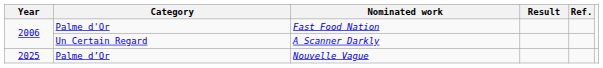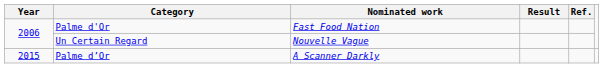Un Certain Regard | Nominated work: A Scanner Darkly -> Nouvelle Vague
Palme d’Or | Year: 2025 -> 2015
Palme d’Or | Nominated work: Nouvelle Vague -> A Scanner Darkly
